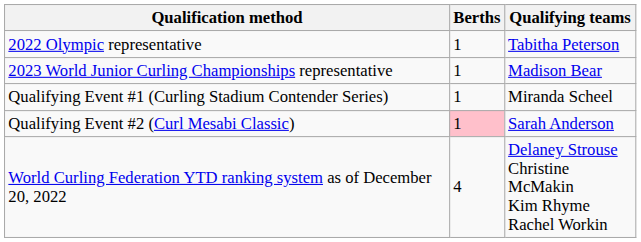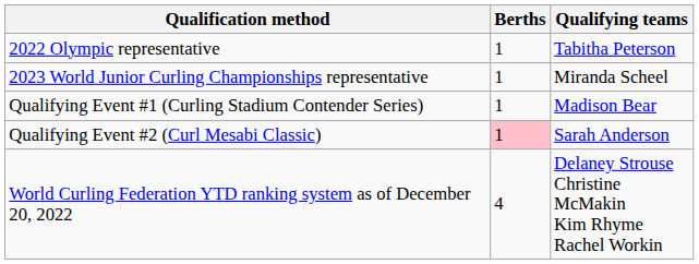2023 World Junior Curling Championships representative | Qualifying teams: Madison Bear -> Miranda Scheel
Qualifying Event #1 (Curling Stadium Contender Series) | Qualifying teams: Miranda Scheel -> Madison Bear
